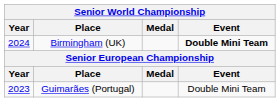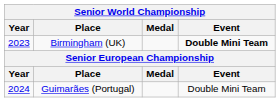Birmingham (UK) | Year: 2024 -> 2023
Guimarães (Portugal) | Year: 2023 -> 2024
